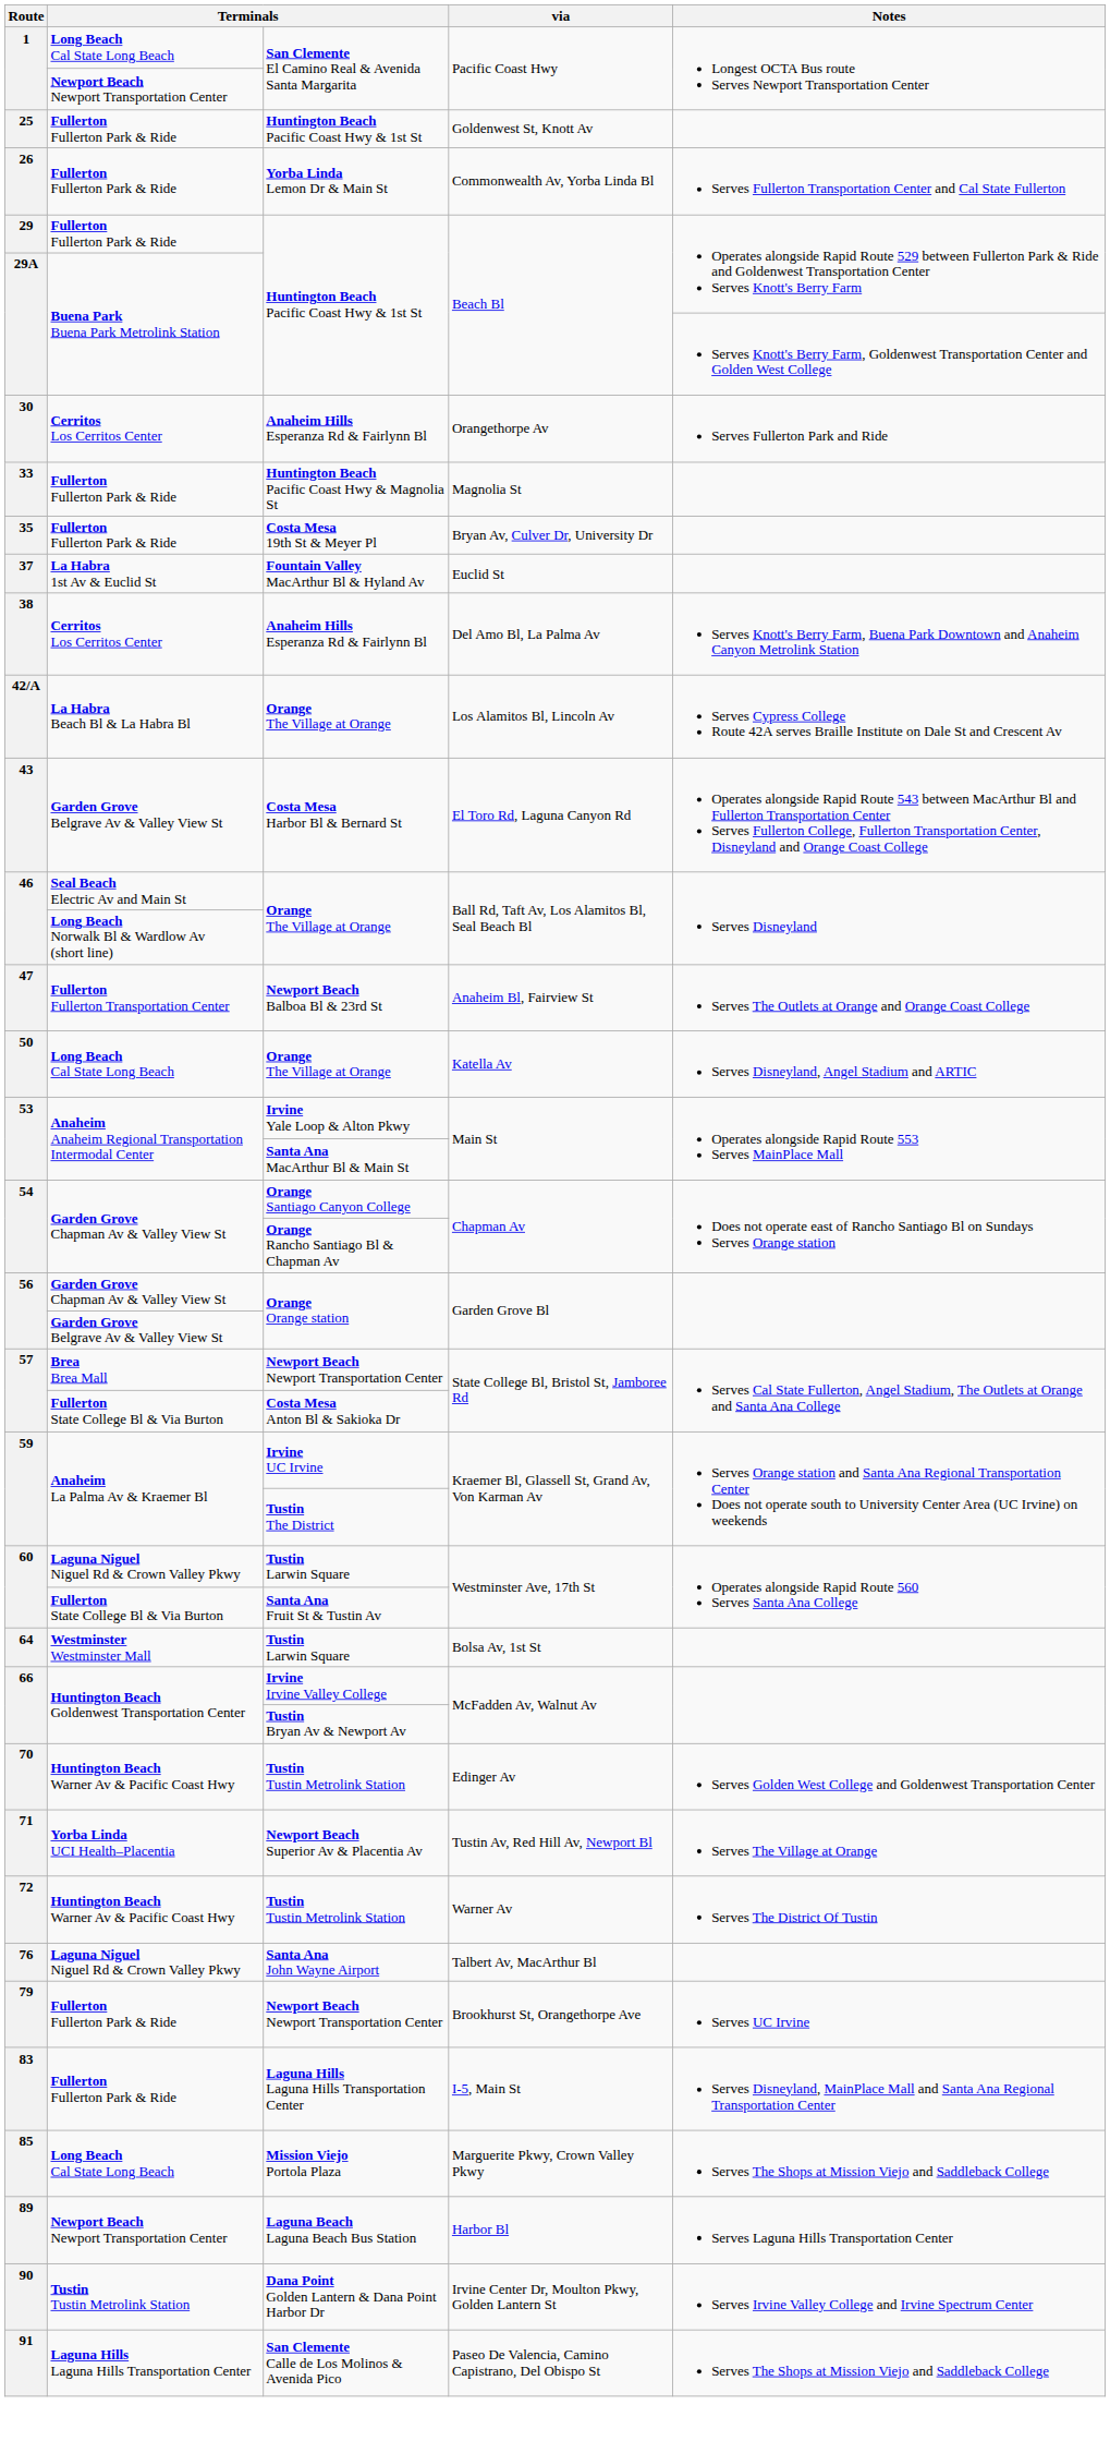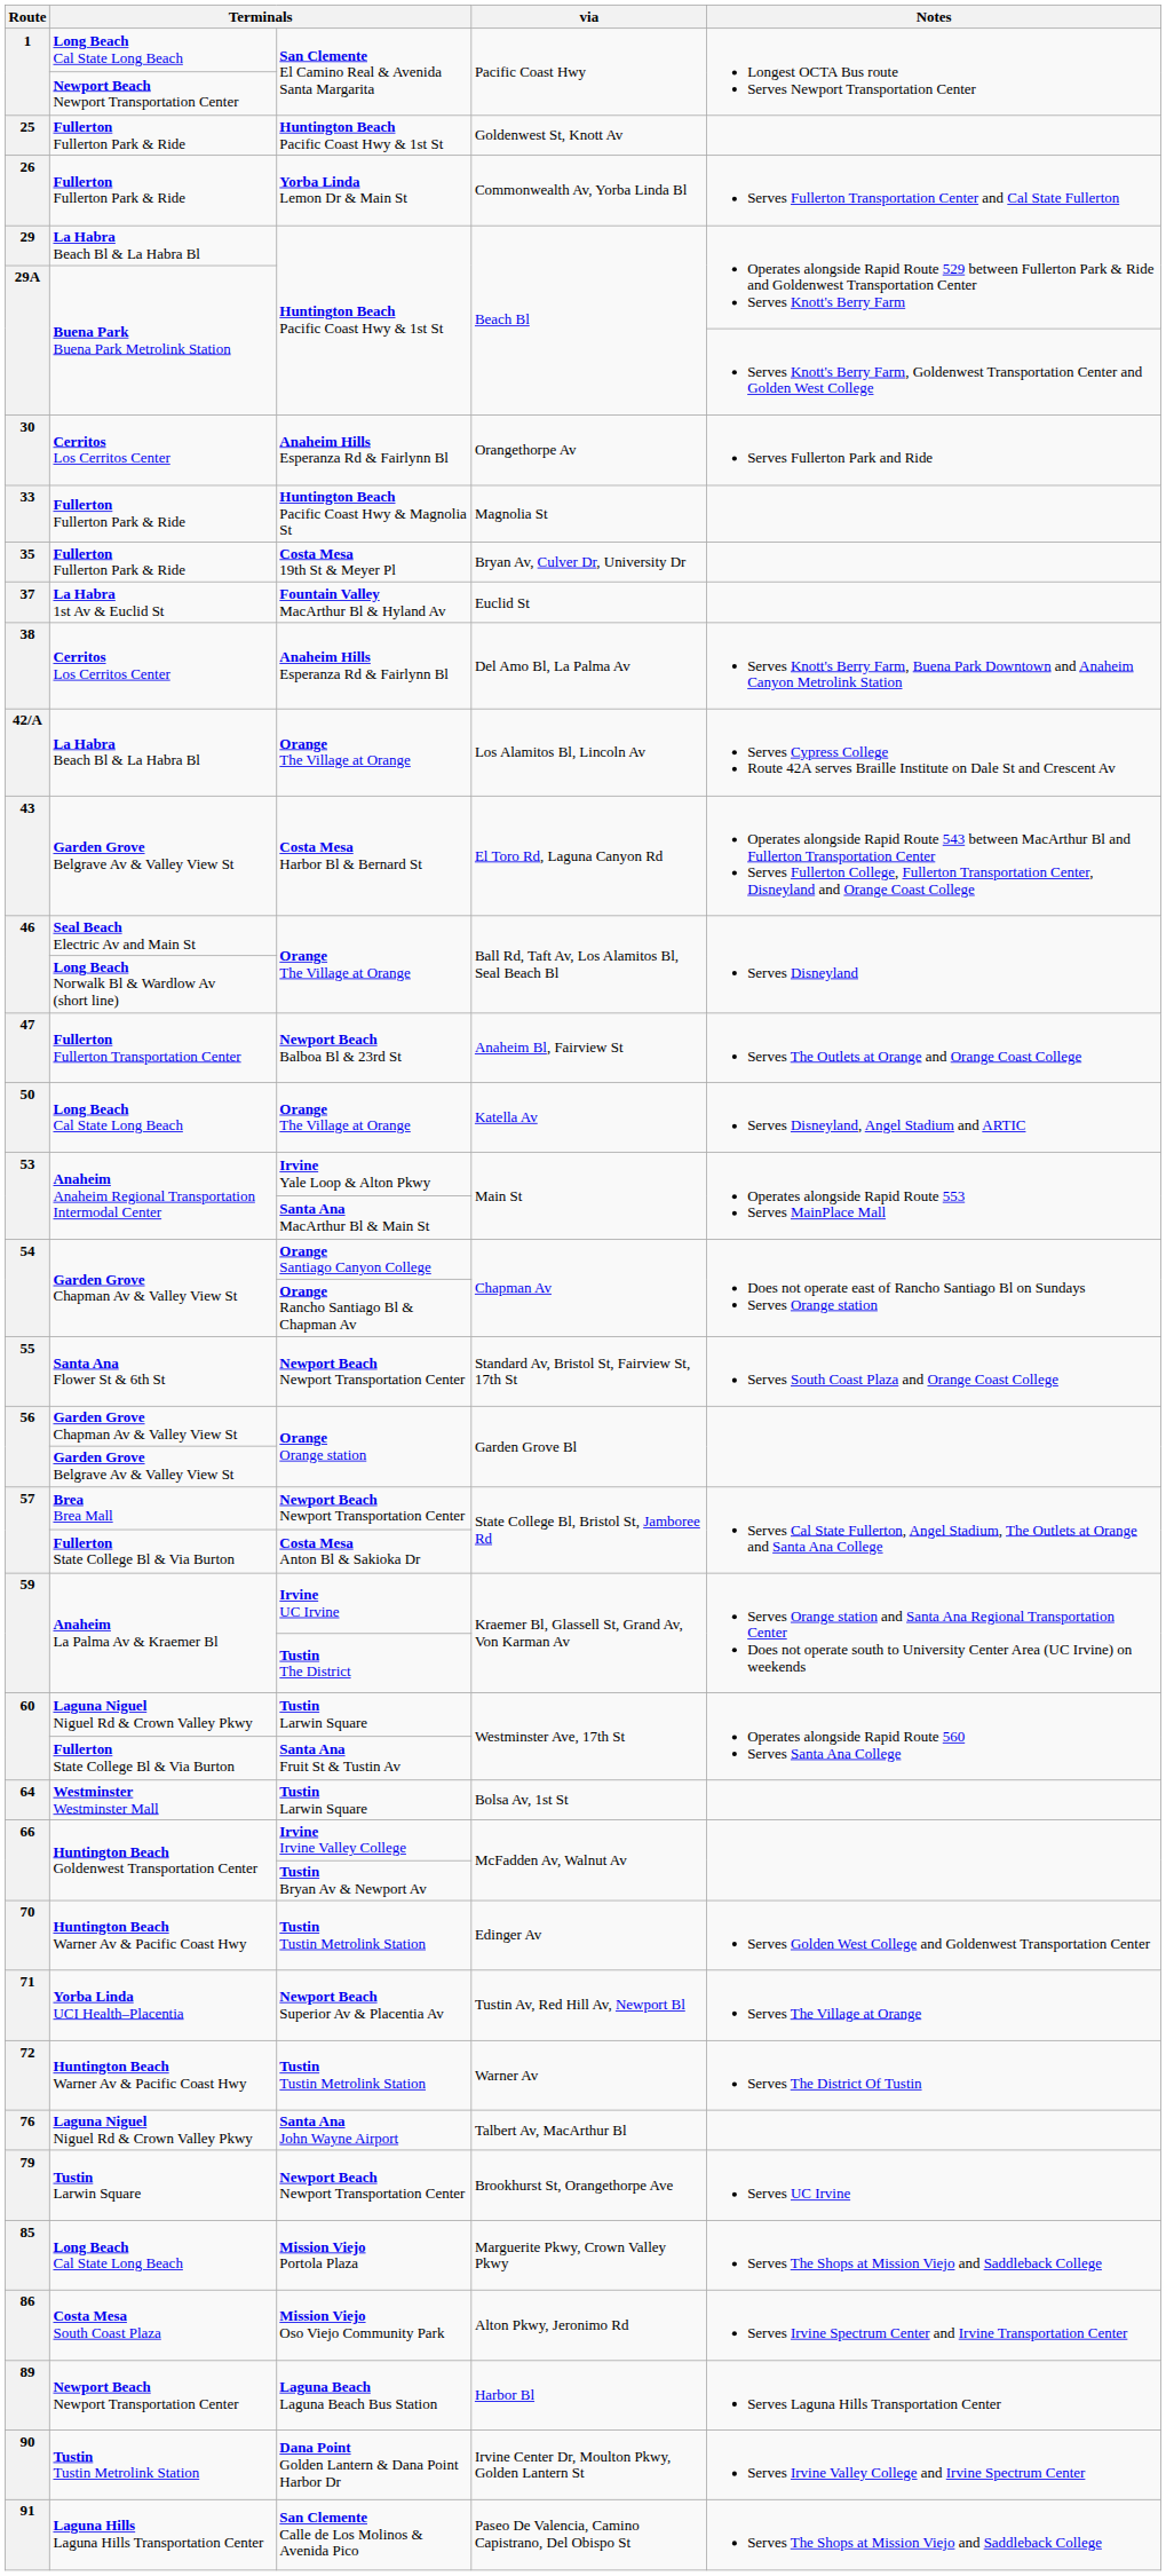29 | column 2: Fullerton Fullerton Park & Ride -> La Habra Beach Bl & La Habra Bl
+ row: 55 | Santa Ana Flower St & 6th St | Newport Beach Newport Transportation Center | Standard Av, Bristol St, Fairview St, 17th St | Serves South Coast Plaza and Orange Coast College
79 | column 2: Fullerton Fullerton Park & Ride -> Tustin Larwin Square
- row: 83 | Fullerton Fullerton Park & Ride | Laguna Hills Laguna Hills Transportation Center | I-5, Main St | Serves Disneyland, MainPlace Mall and Santa Ana Regional Transportation Center
+ row: 86 | Costa Mesa South Coast Plaza | Mission Viejo Oso Viejo Community Park | Alton Pkwy, Jeronimo Rd | Serves Irvine Spectrum Center and Irvine Transportation Center
